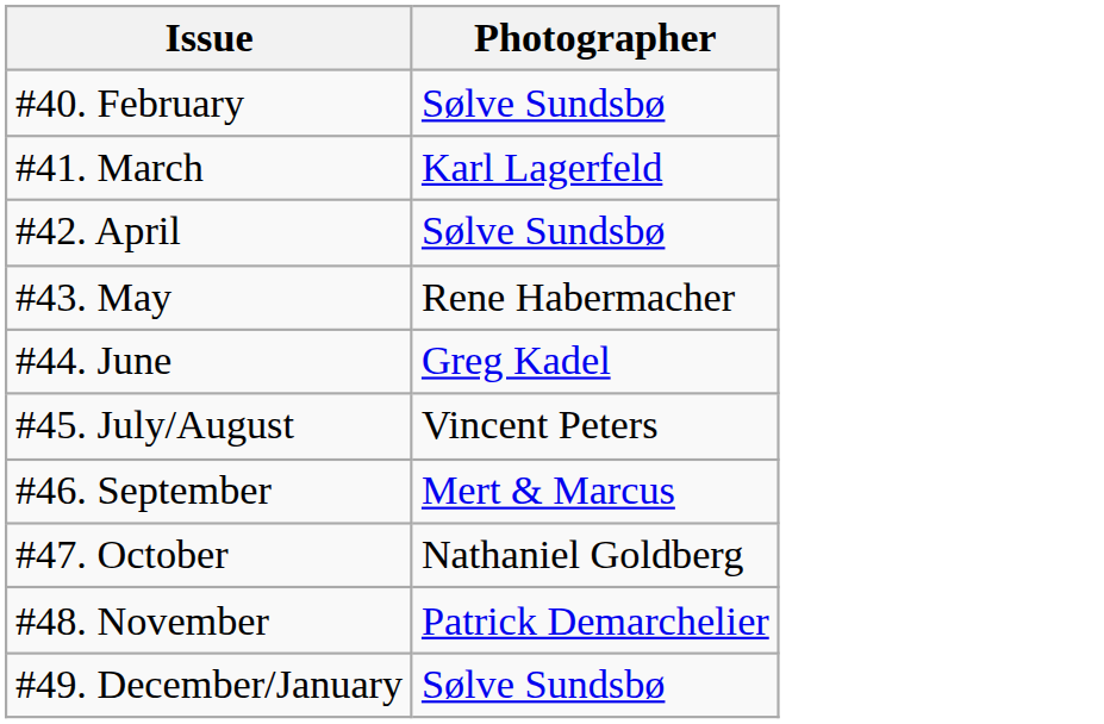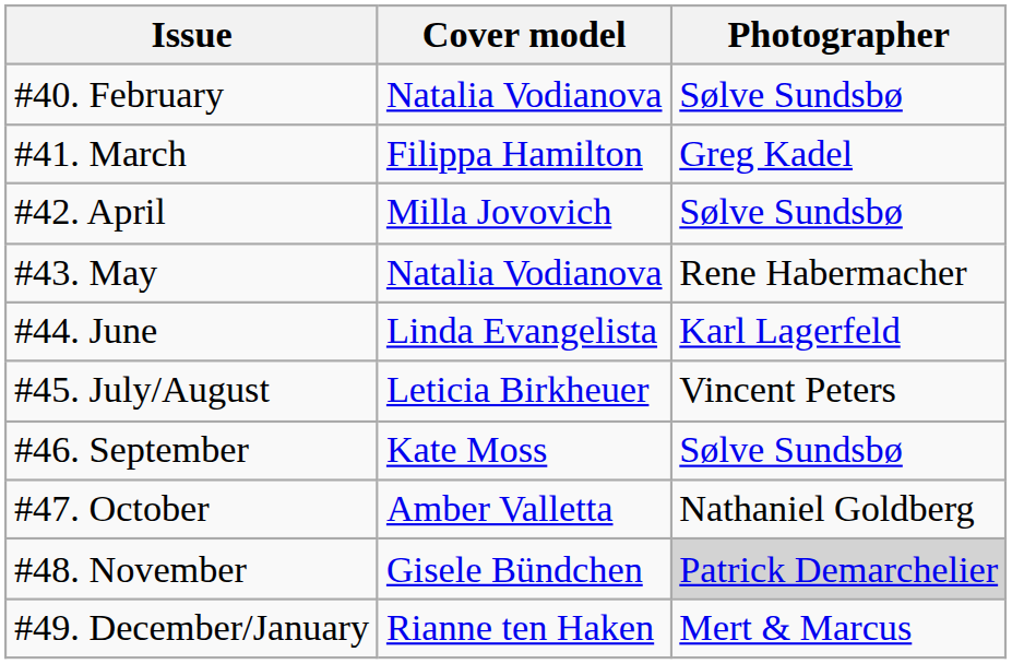+ column: Cover model | Natalia Vodianova | Filippa Hamilton | Milla Jovovich | Natalia Vodianova | Linda Evangelista | Leticia Birkheuer | Kate Moss | Amber Valletta | Gisele Bündchen | Rianne ten Haken
#41. March | Photographer: Karl Lagerfeld -> Greg Kadel
#44. June | Photographer: Greg Kadel -> Karl Lagerfeld
#46. September | Photographer: Mert & Marcus -> Sølve Sundsbø
#48. November | Photographer: no background -> lightgrey background
#49. December/January | Photographer: Sølve Sundsbø -> Mert & Marcus
